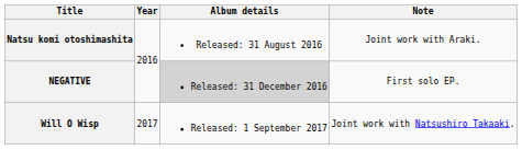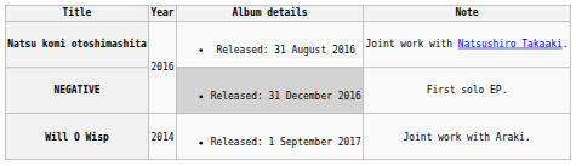Natsu komi otoshimashita | Note: Joint work with Araki. -> Joint work with Natsushiro Takaaki.
Will O Wisp | Year: 2017 -> 2014
Will O Wisp | Note: Joint work with Natsushiro Takaaki. -> Joint work with Araki.
